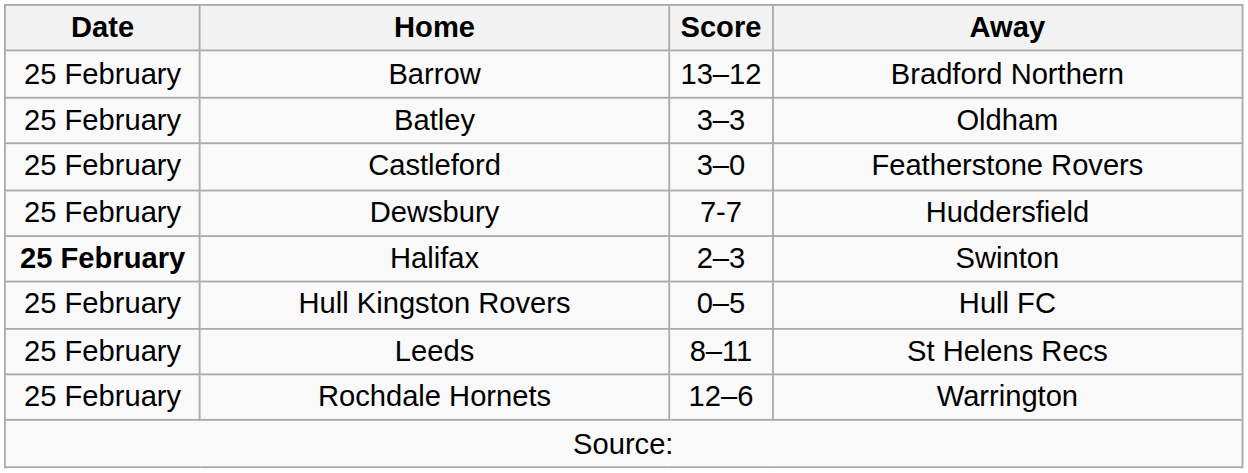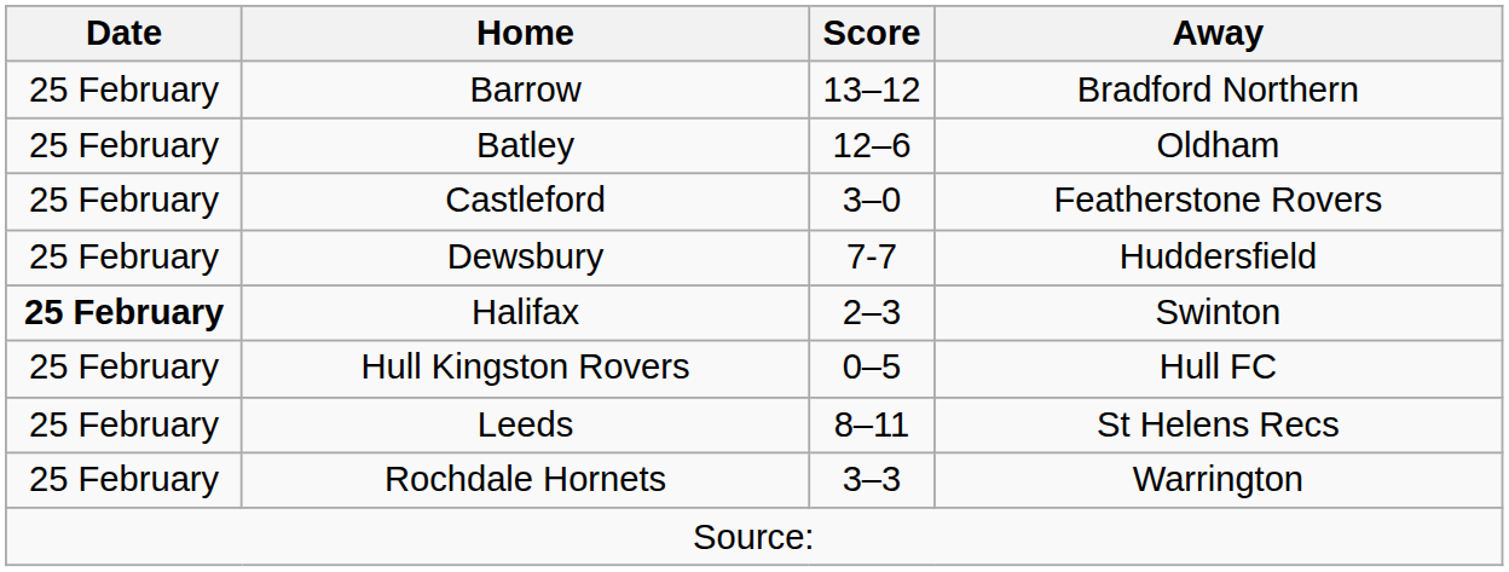Batley | Score: 3–3 -> 12–6
Rochdale Hornets | Score: 12–6 -> 3–3
